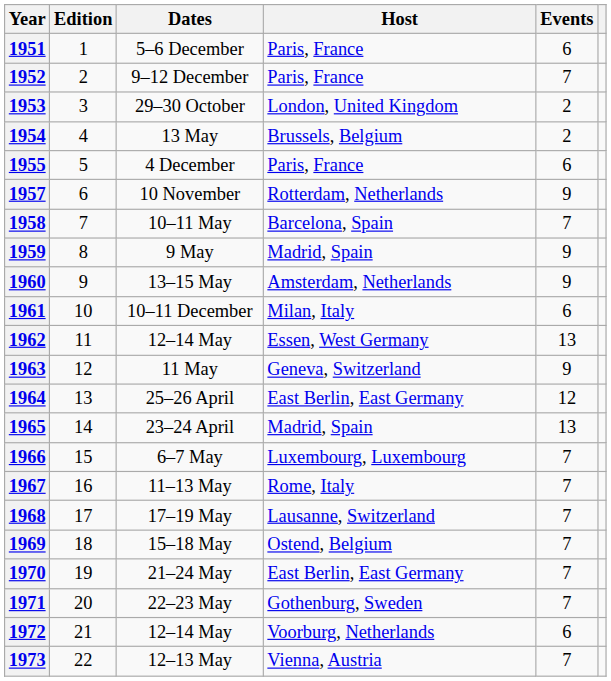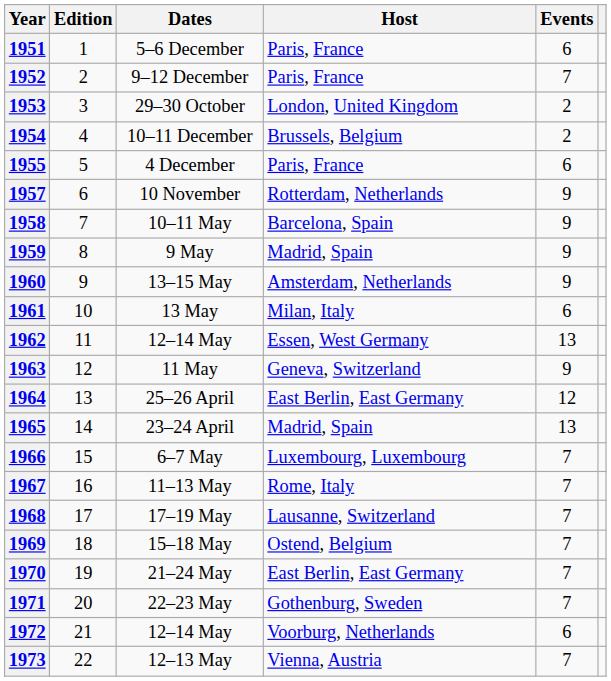1954 | Dates: 13 May -> 10–11 December
1958 | Events: 7 -> 9
1961 | Dates: 10–11 December -> 13 May
